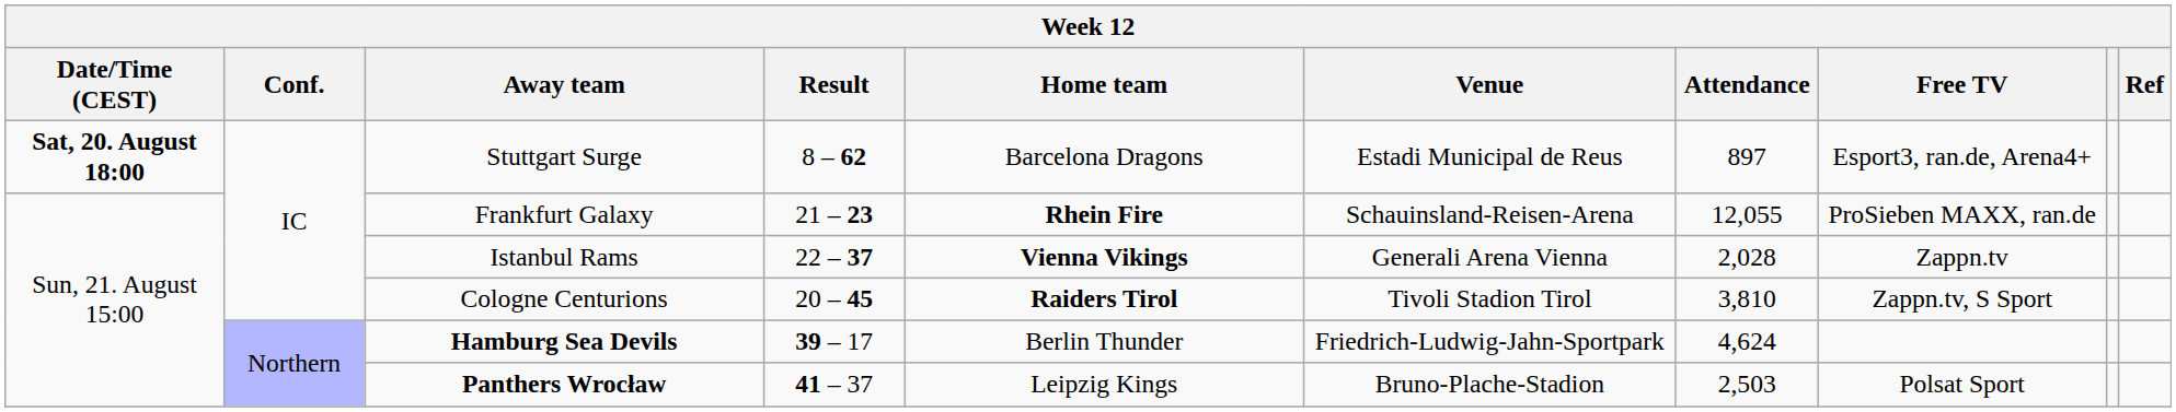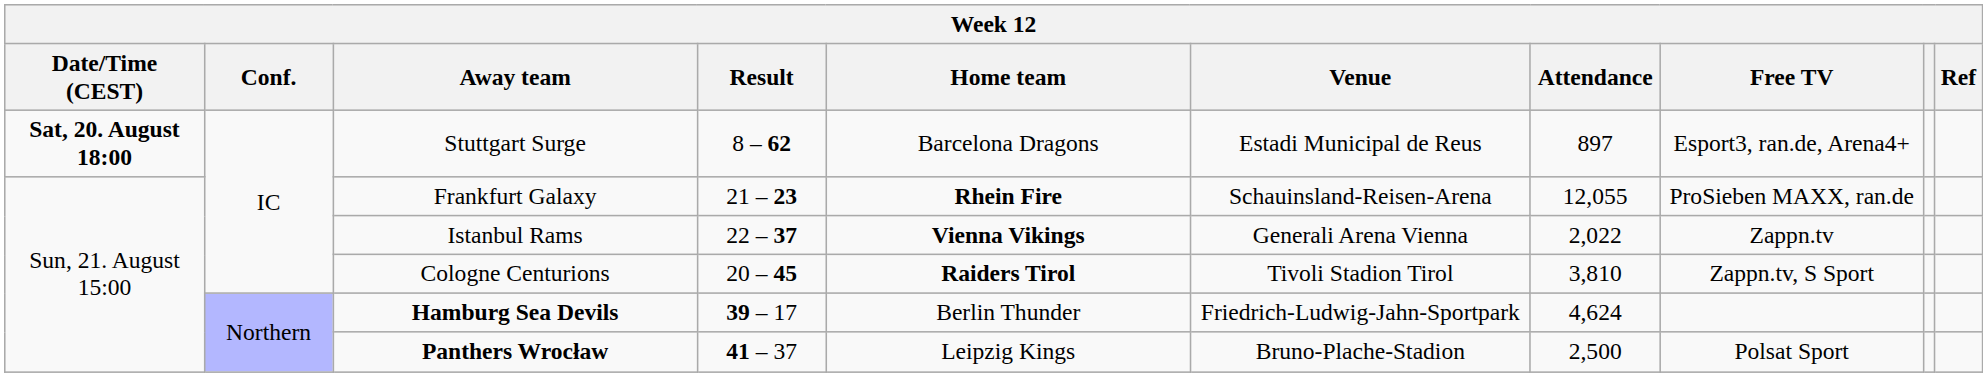Istanbul Rams | Attendance: 2,028 -> 2,022
Panthers Wrocław | Attendance: 2,503 -> 2,500
